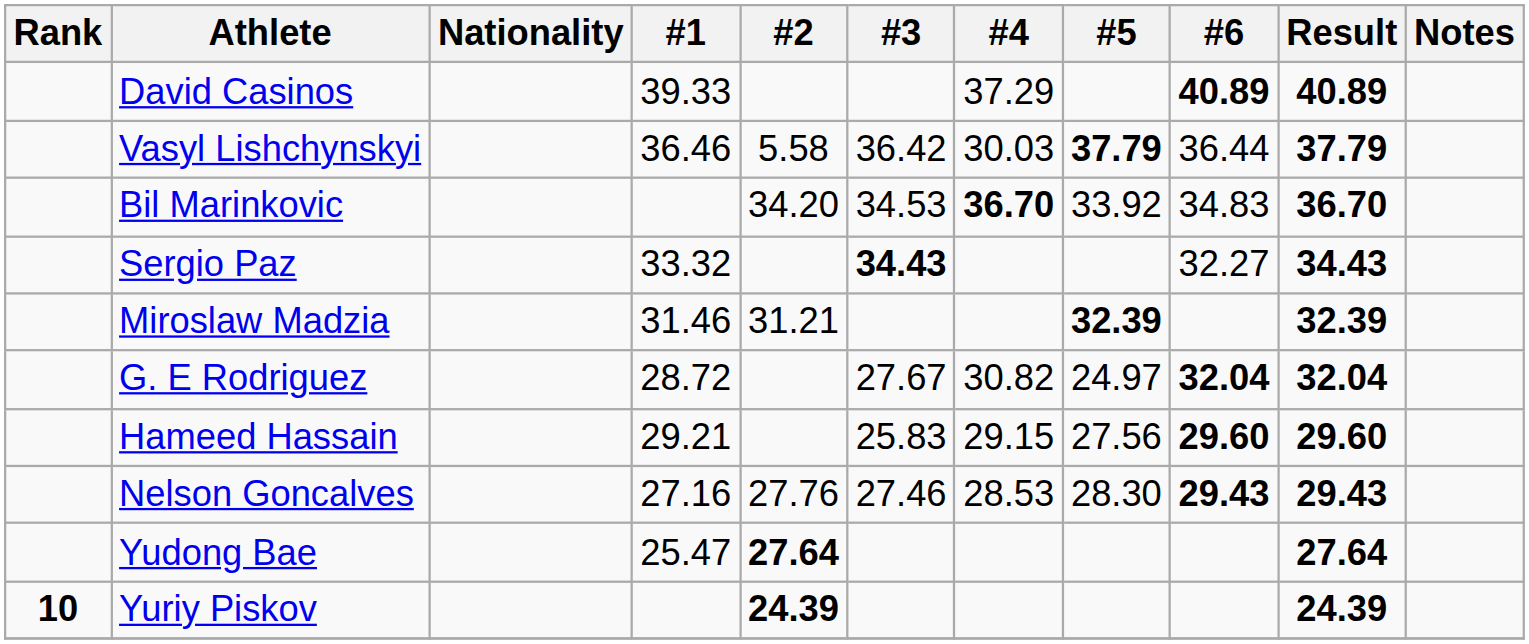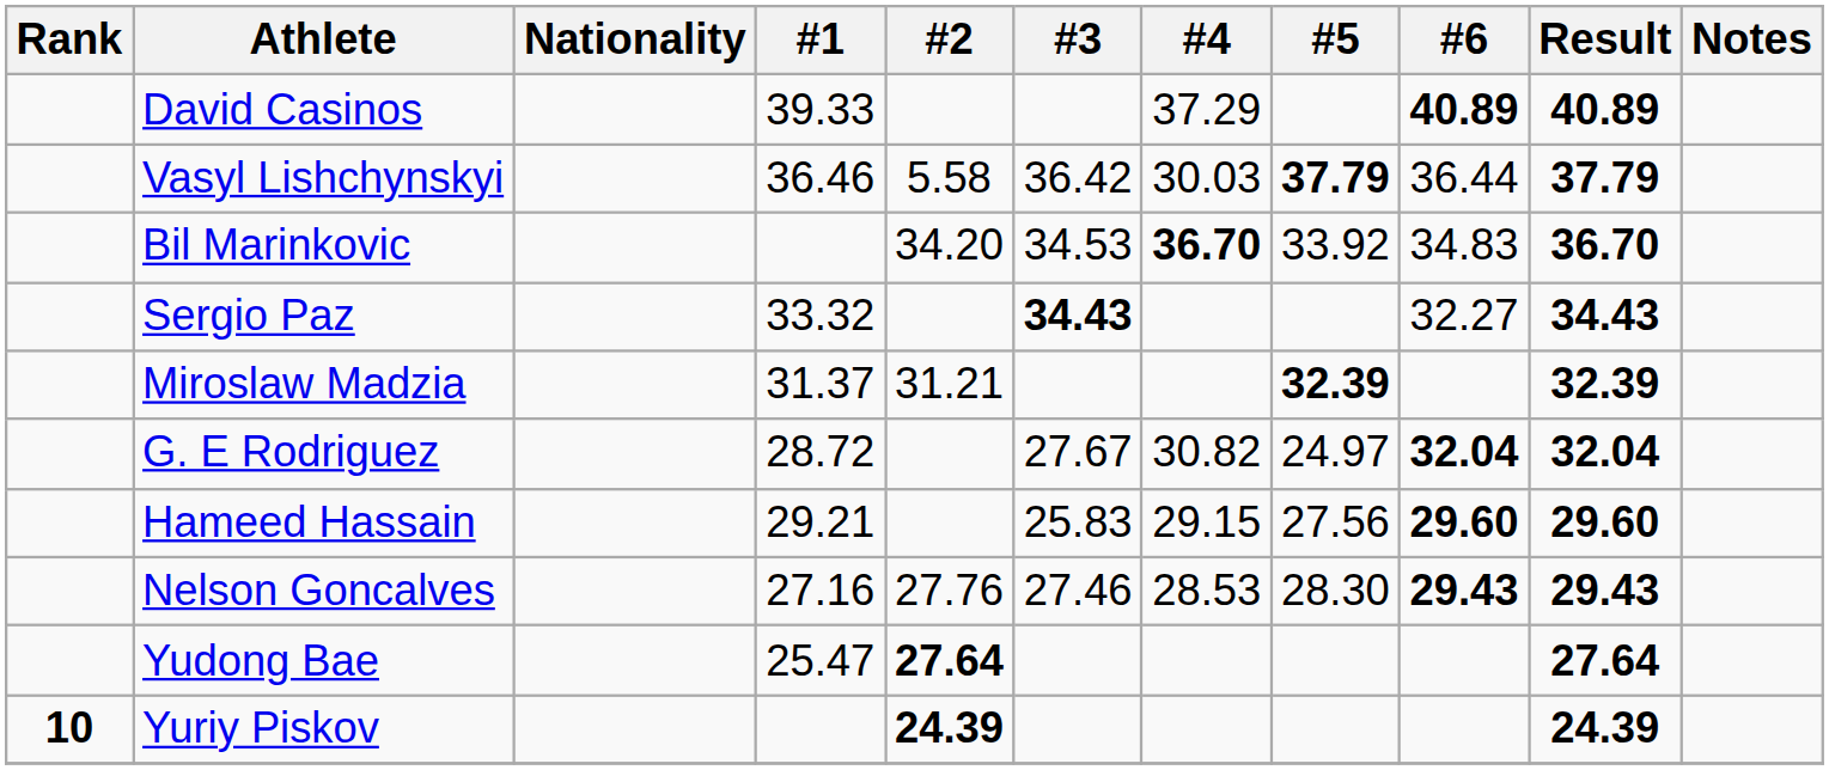Miroslaw Madzia | #1: 31.46 -> 31.37
